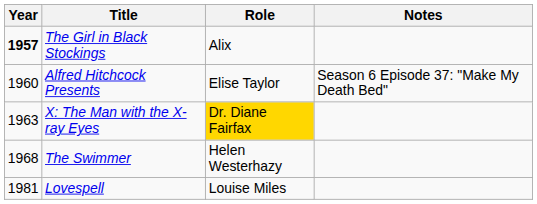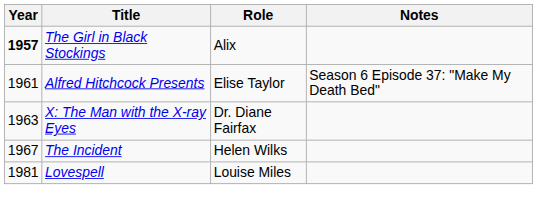Alfred Hitchcock Presents | Year: 1960 -> 1961
X: The Man with the X-ray Eyes | Role: gold background -> no background
+ row: 1967 | The Incident | Helen Wilks
- row: 1968 | The Swimmer | Helen Westerhazy
